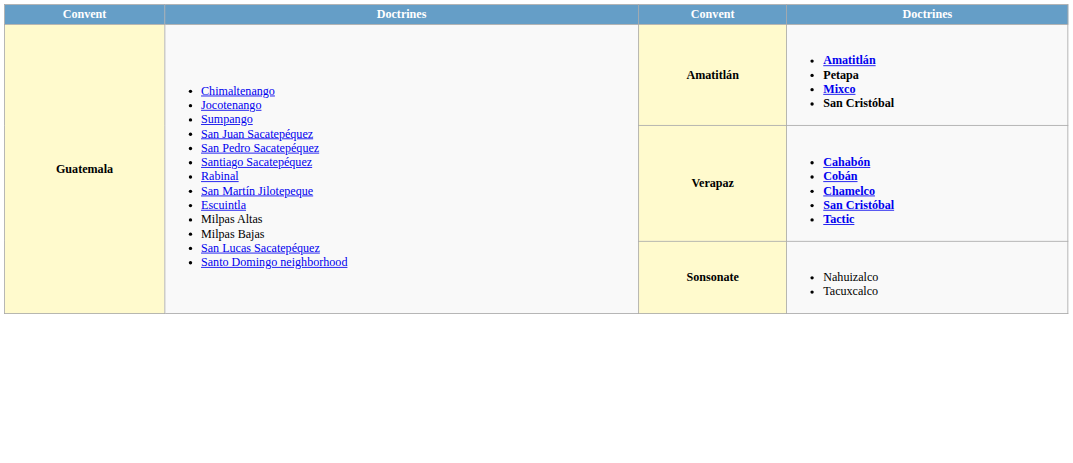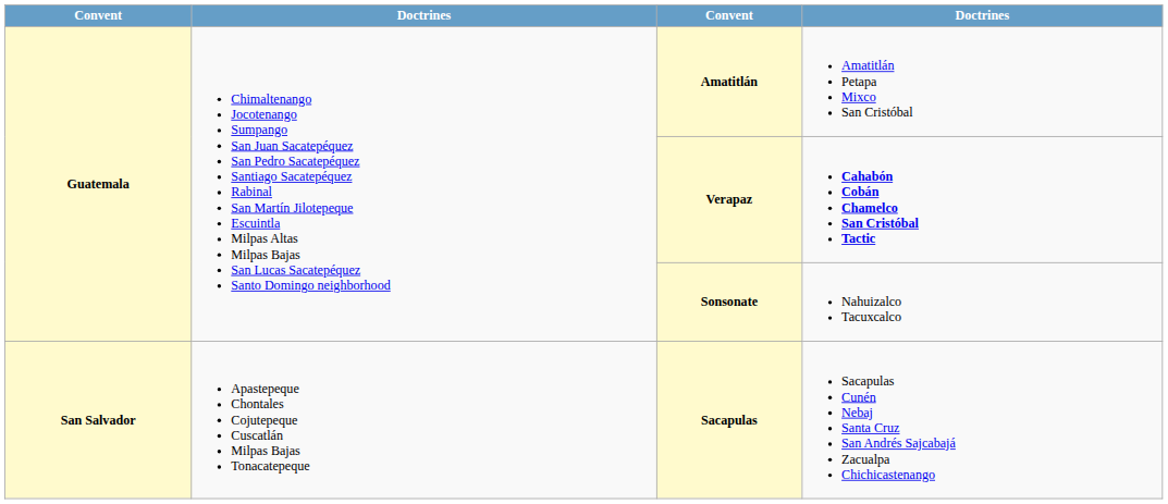Amatitlán | column 4: bold -> normal
+ row: San Salvador | Apastepeque Chontales Cojutepeque Cuscatlán Milpas Bajas Tonacatepeque | Sacapulas | Sacapulas Cunén Nebaj Santa Cruz San Andrés Sajcabajá Zacualpa Chichicastenango
